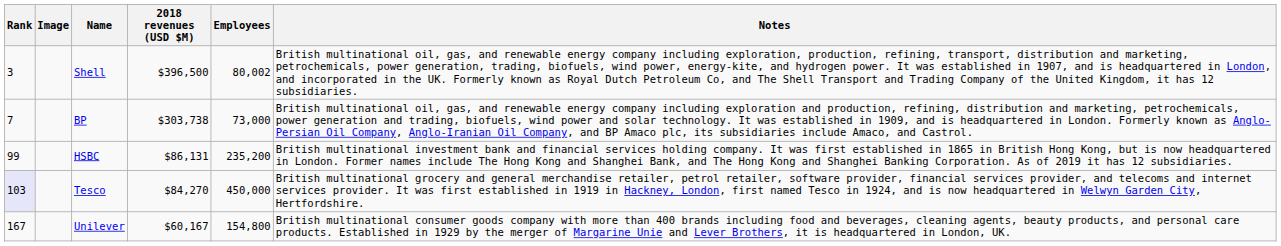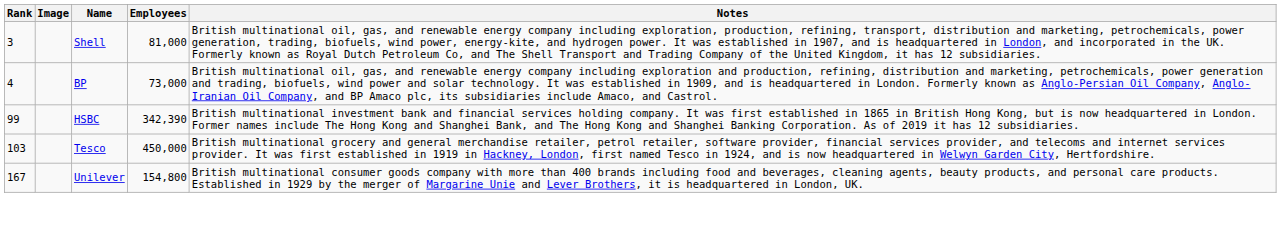- column: 2018 revenues (USD $M) | $396,500 | $303,738 | $86,131 | $84,270 | $60,167
Shell | Employees: 80,002 -> 81,000
BP | Rank: 7 -> 4
HSBC | Employees: 235,200 -> 342,390
Tesco | Rank: lavender background -> no background
